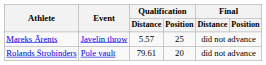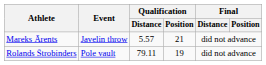Mareks Ārents | Qualification / Position: 25 -> 21
Rolands Štrobinders | Qualification / Distance: 79.61 -> 79.11
Rolands Štrobinders | Qualification / Position: 20 -> 19
